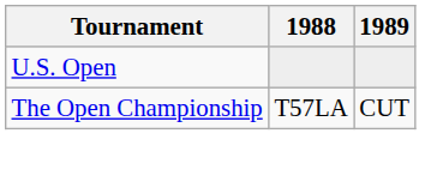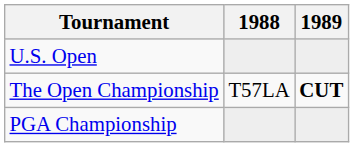The Open Championship | 1989: normal -> bold
+ row: PGA Championship
